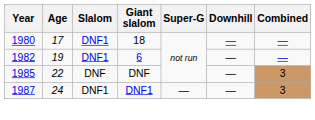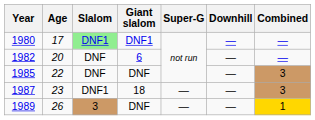1980 | Slalom: no background -> lightgreen background
1980 | Giant slalom: 18 -> DNF1
1982 | Age: 19 -> 20
1982 | Slalom: DNF1 -> DNF
1987 | Age: 24 -> 23
1987 | Giant slalom: DNF1 -> 18
+ row: 1989 | 26 | 3 | DNF | — | — | 1
